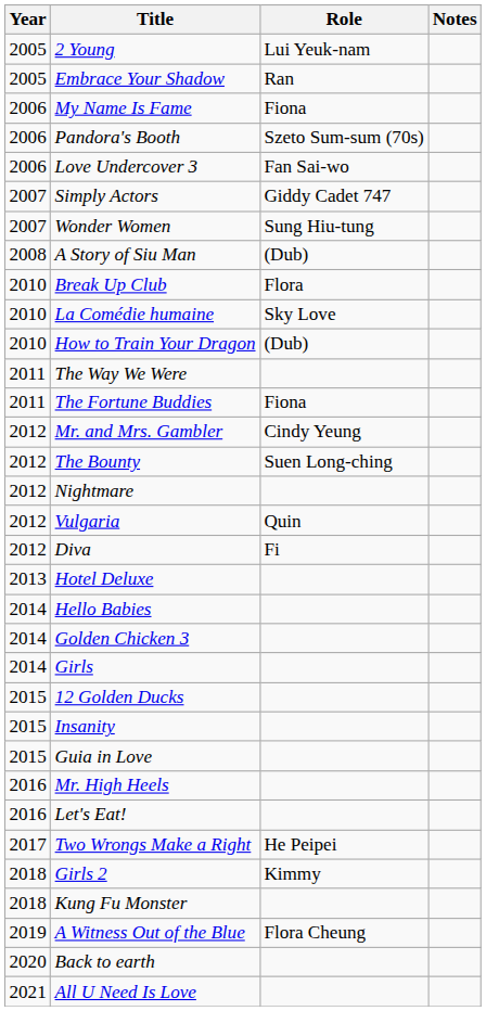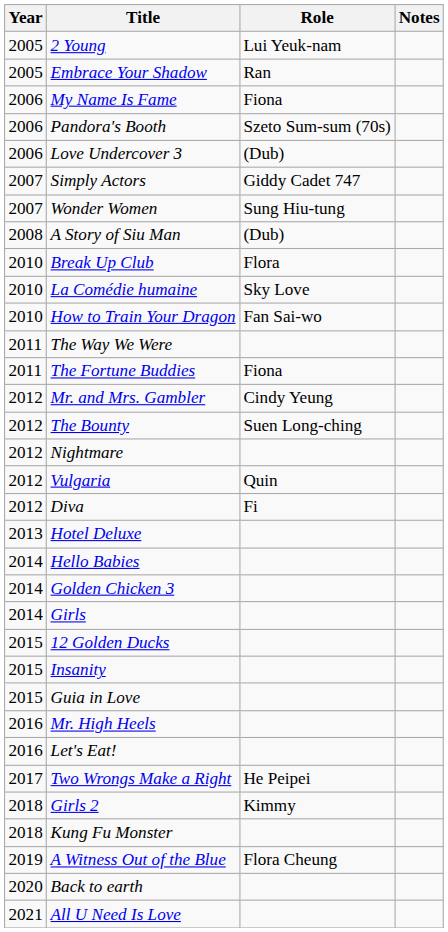Love Undercover 3 | Role: Fan Sai-wo -> (Dub)
How to Train Your Dragon | Role: (Dub) -> Fan Sai-wo
